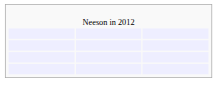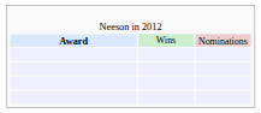+ row: Award | Wins | Nominations
